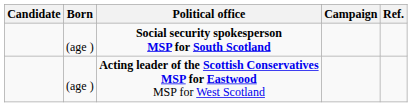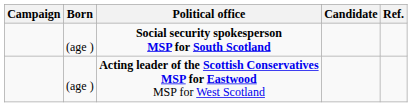columns swapped: Candidate <-> Campaign
